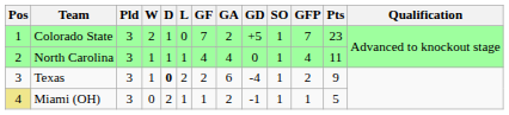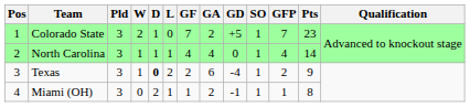North Carolina | Pts: 11 -> 14
Miami (OH) | Pos: khaki background -> no background
Miami (OH) | Pts: 5 -> 8
